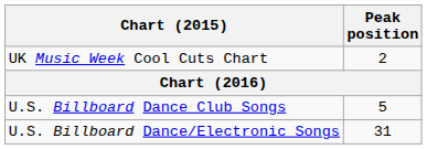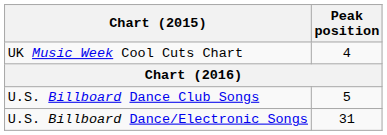UK Music Week Cool Cuts Chart | Peak position: 2 -> 4
